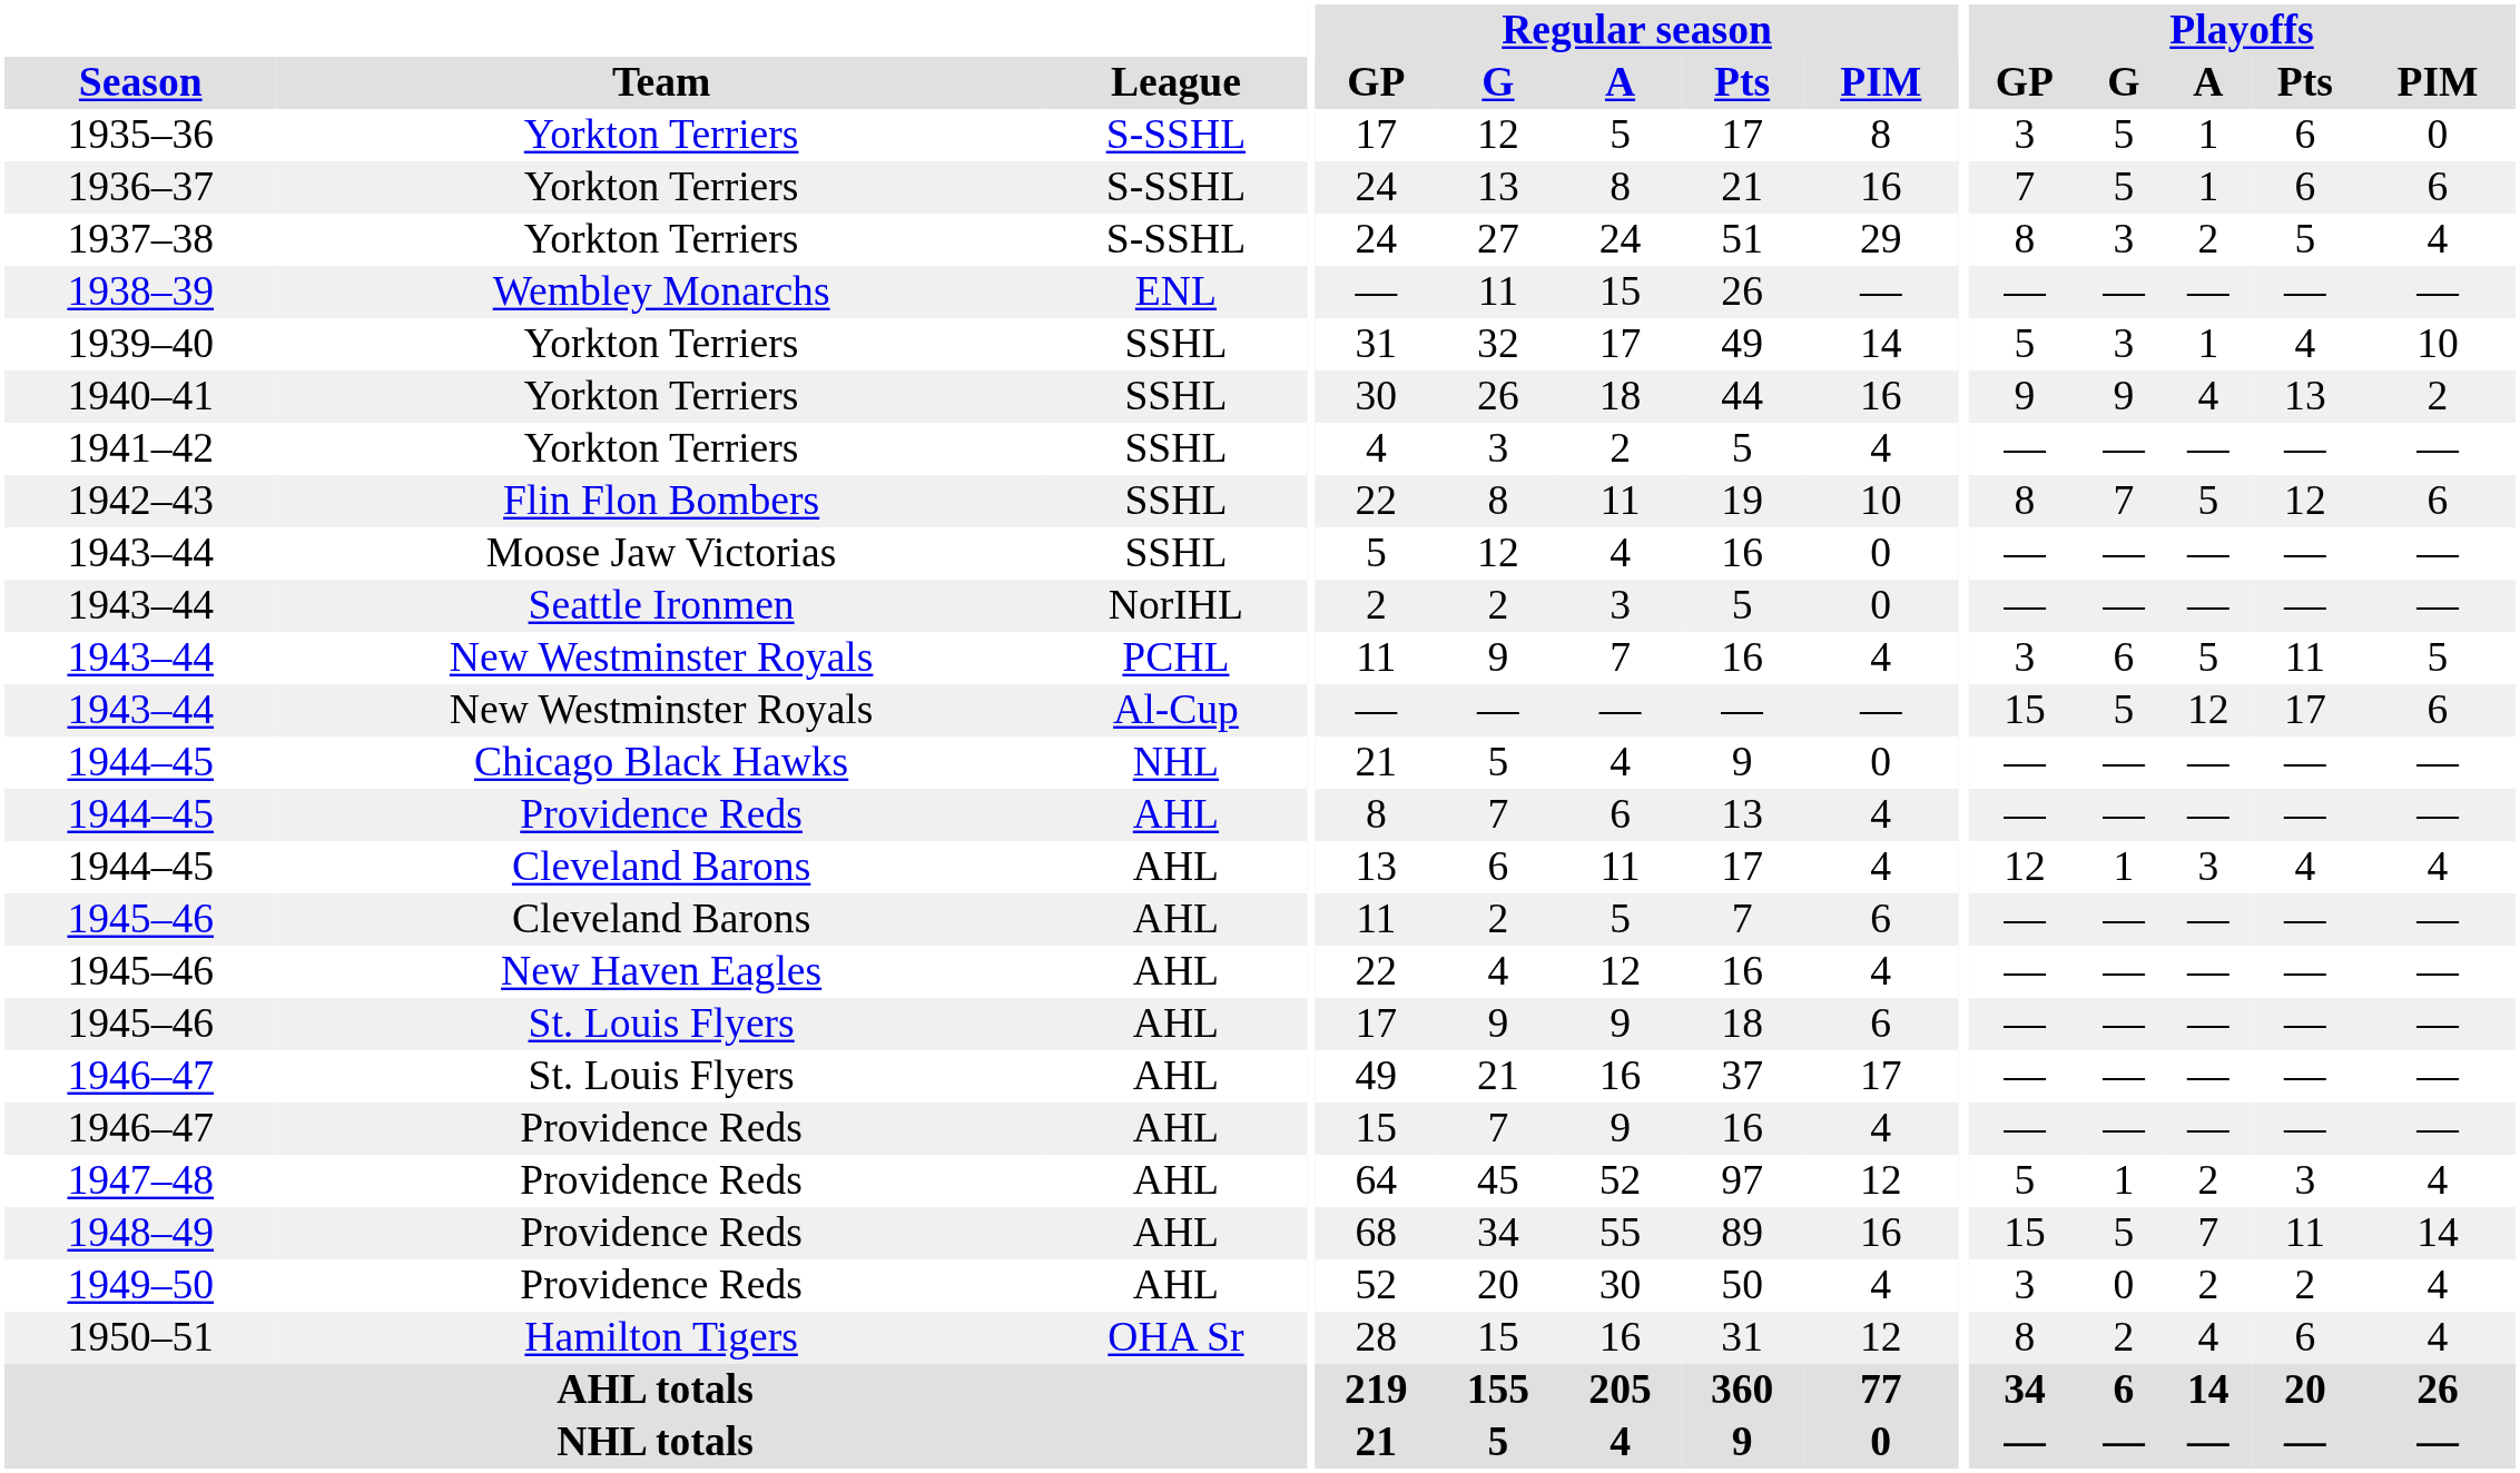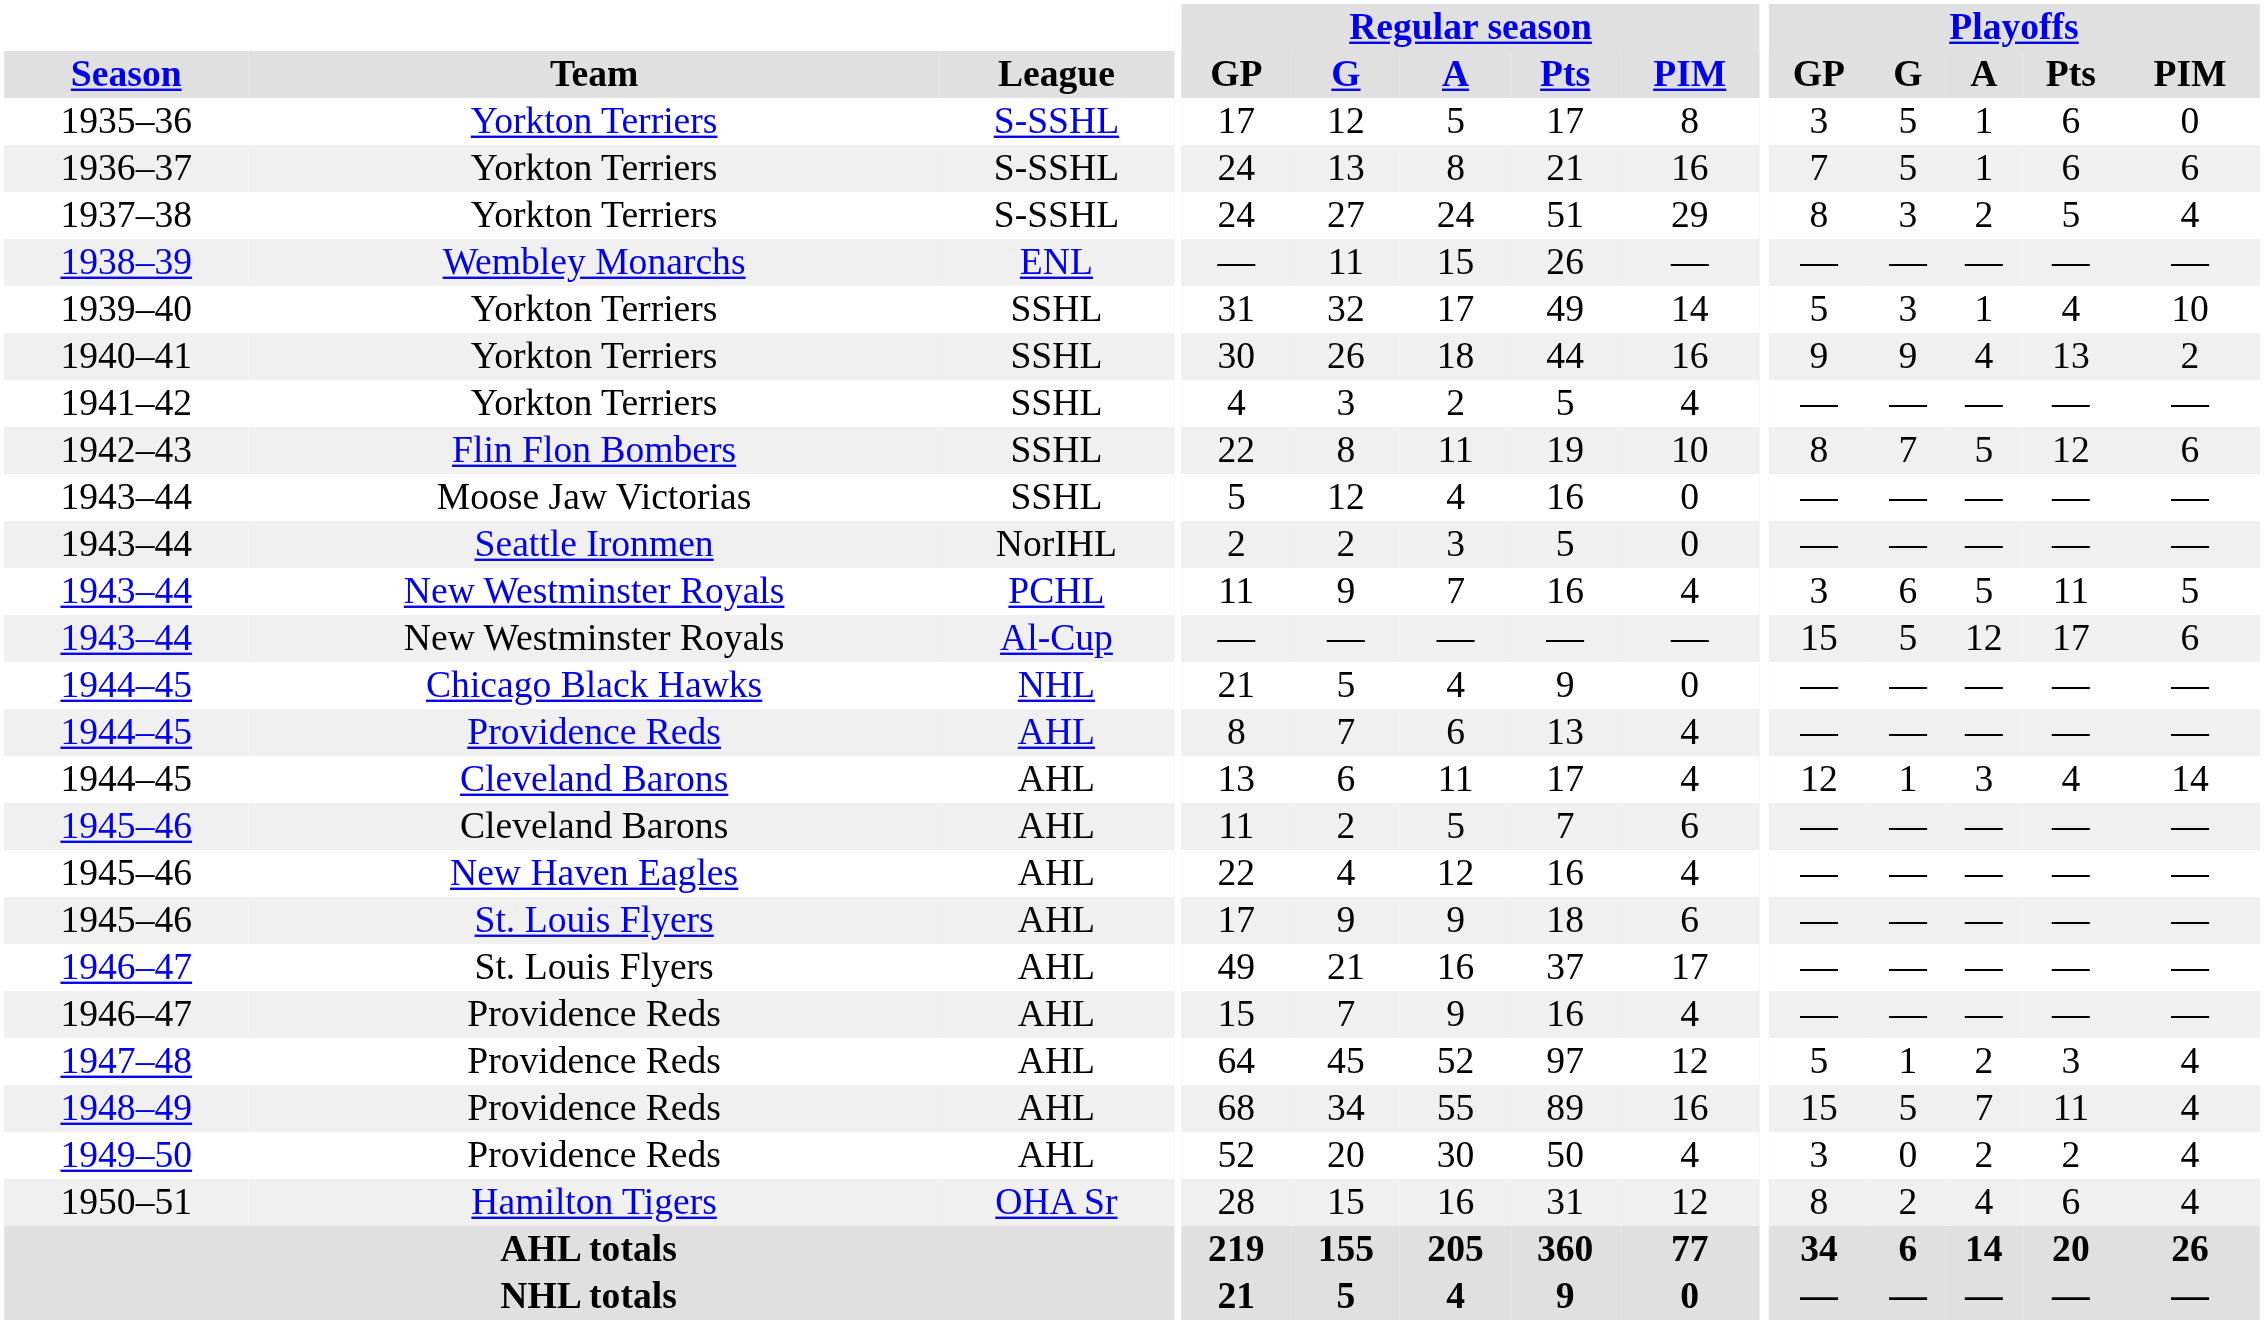1944–45 / Cleveland Barons | Playoffs / PIM: 4 -> 14
1948–49 | Playoffs / PIM: 14 -> 4
